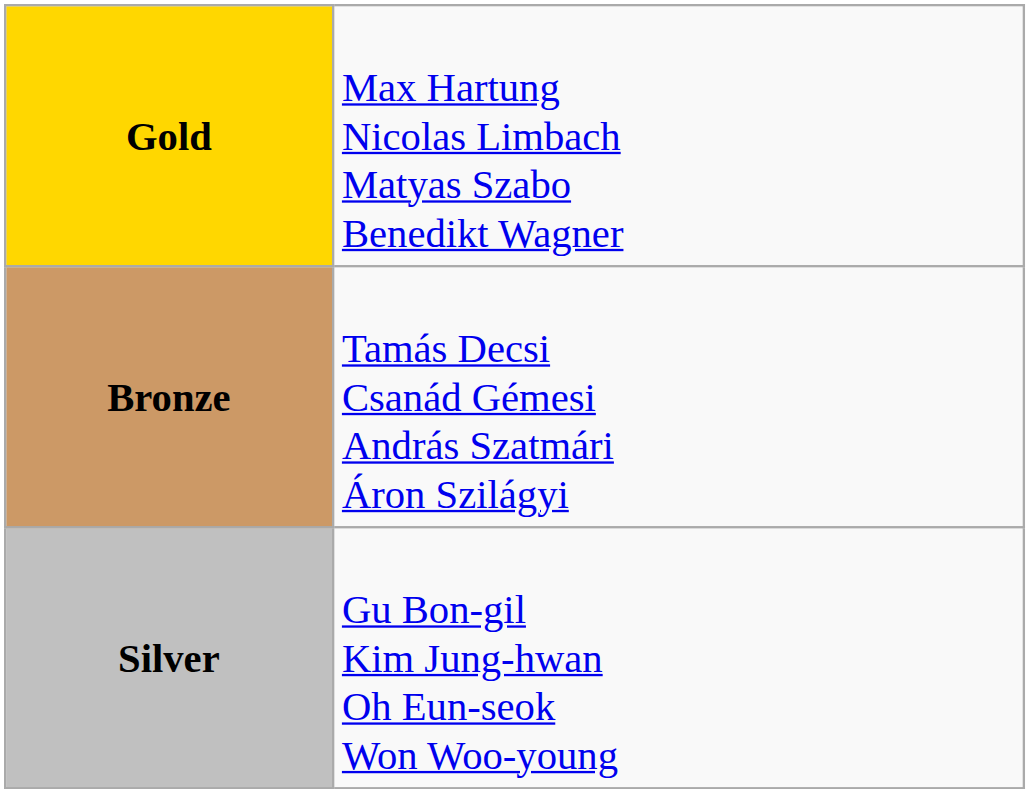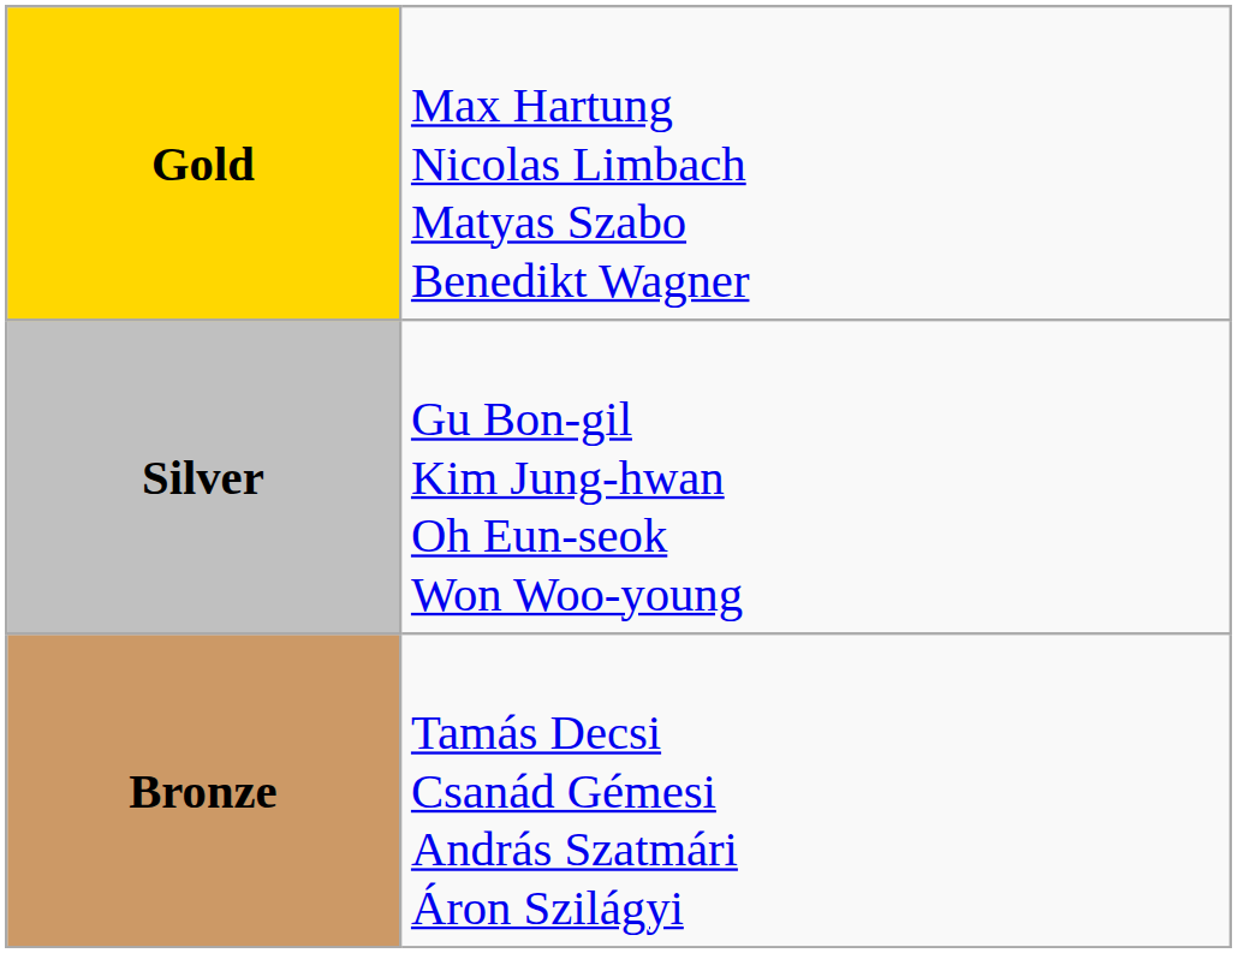rows swapped: Silver <-> Bronze
